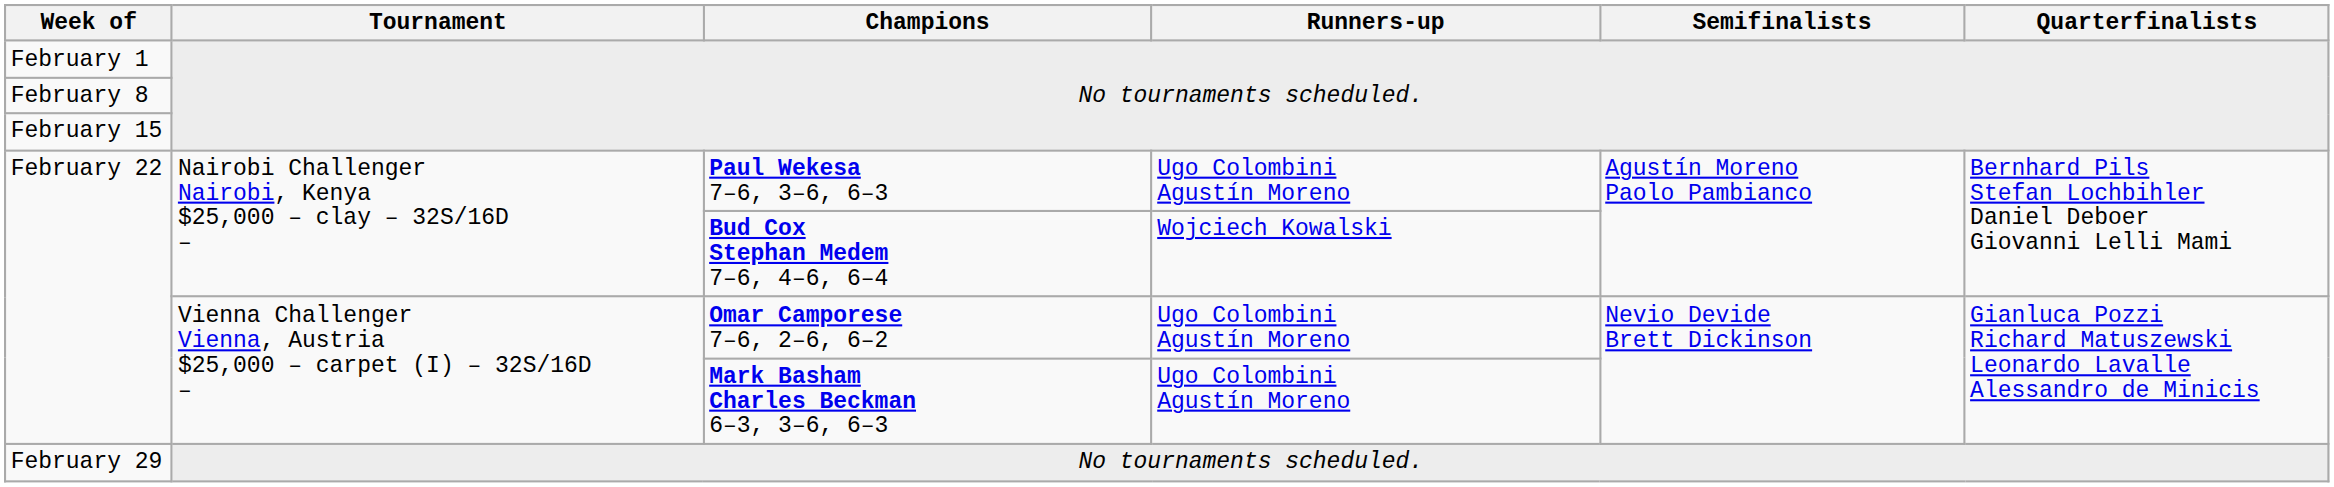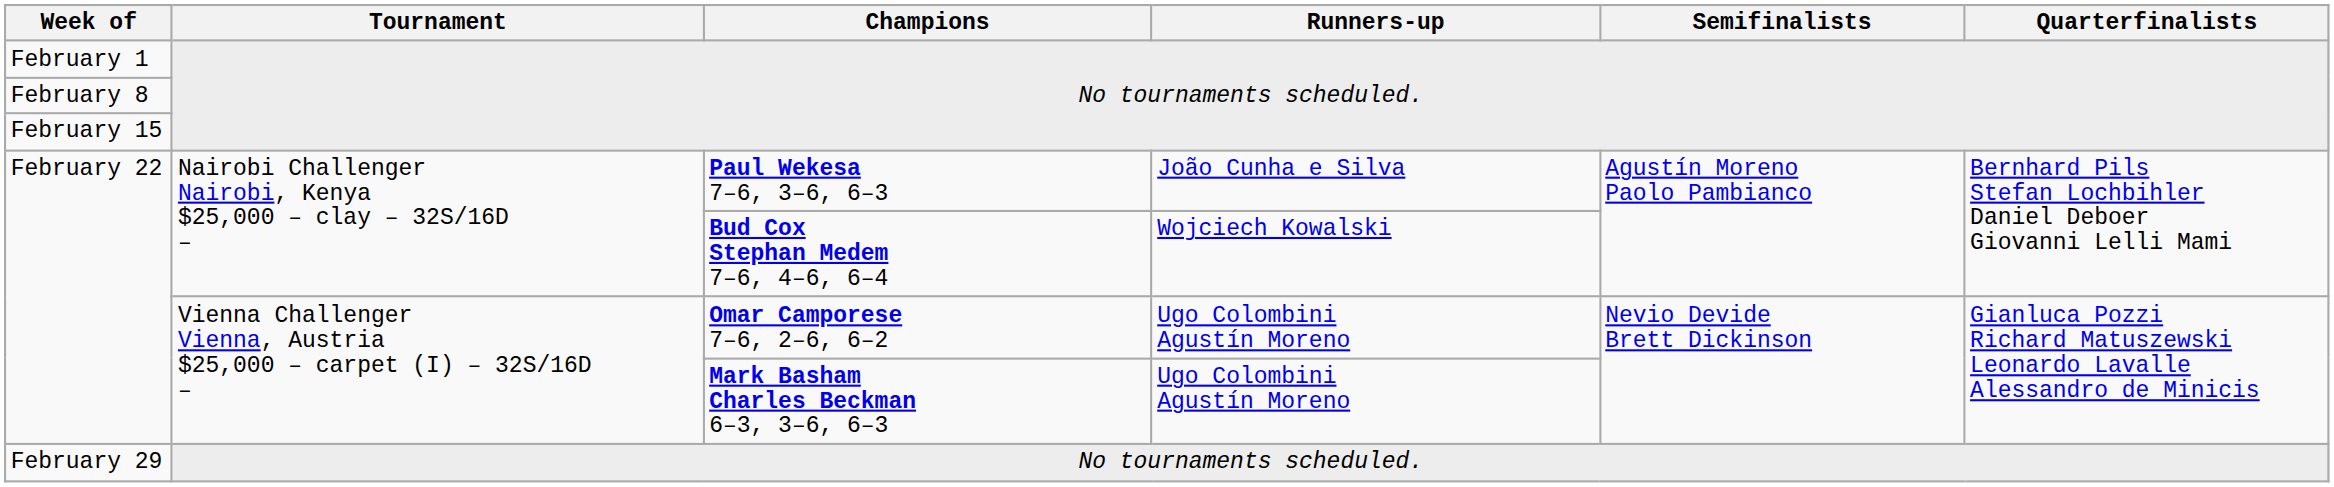February 22 / Paul Wekesa 7–6, 3–6, 6–3 | Runners-up: Ugo Colombini Agustín Moreno -> João Cunha e Silva
